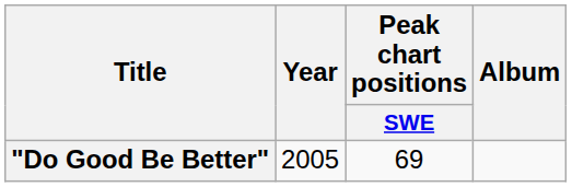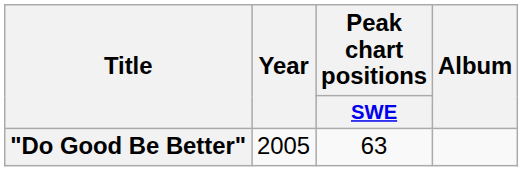"Do Good Be Better" | Peak chart positions / SWE: 69 -> 63
